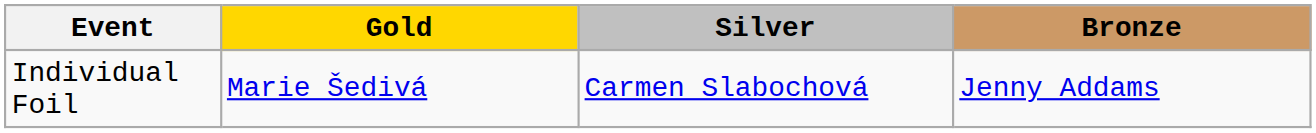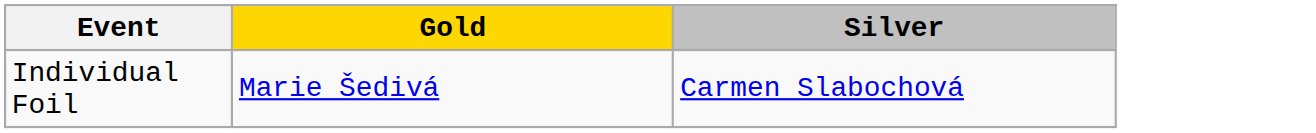- column: Bronze | Jenny Addams
